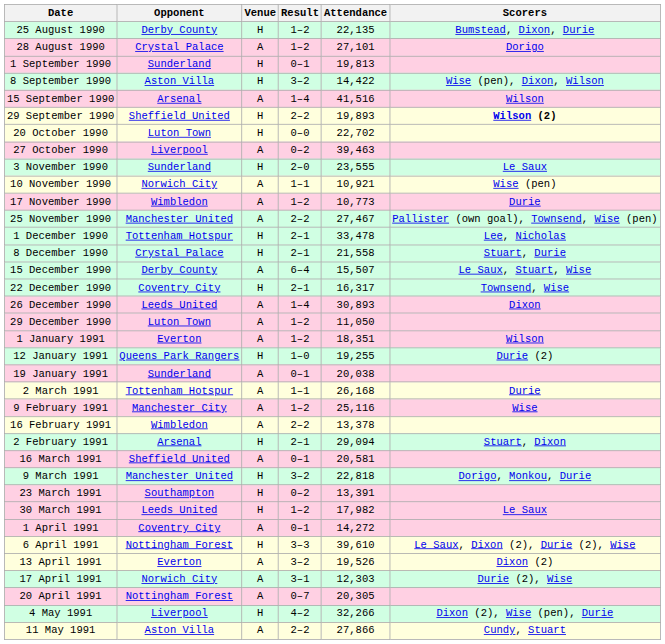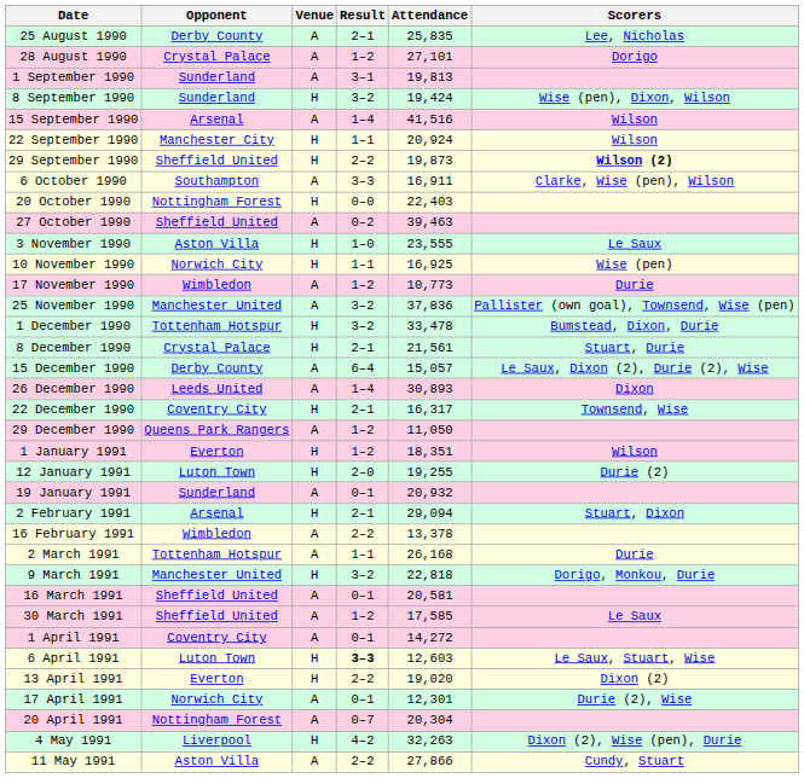25 August 1990 | Venue: H -> A
25 August 1990 | Result: 1–2 -> 2–1
25 August 1990 | Attendance: 22,135 -> 25,835
25 August 1990 | Scorers: Bumstead, Dixon, Durie -> Lee, Nicholas
1 September 1990 | Venue: H -> A
1 September 1990 | Result: 0–1 -> 3–1
8 September 1990 | Opponent: Aston Villa -> Sunderland
8 September 1990 | Attendance: 14,422 -> 19,424
+ row: 22 September 1990 | Manchester City | H | 1–1 | 20,924 | Wilson
29 September 1990 | Attendance: 19,893 -> 19,873
+ row: 6 October 1990 | Southampton | A | 3–3 | 16,911 | Clarke, Wise (pen), Wilson
20 October 1990 | Opponent: Luton Town -> Nottingham Forest
20 October 1990 | Attendance: 22,702 -> 22,403
27 October 1990 | Opponent: Liverpool -> Sheffield United
3 November 1990 | Opponent: Sunderland -> Aston Villa
3 November 1990 | Result: 2–0 -> 1–0
10 November 1990 | Venue: A -> H
10 November 1990 | Attendance: 10,921 -> 16,925
25 November 1990 | Result: 2–2 -> 3–2
25 November 1990 | Attendance: 27,467 -> 37,836
1 December 1990 | Result: 2–1 -> 3–2
1 December 1990 | Scorers: Lee, Nicholas -> Bumstead, Dixon, Durie
8 December 1990 | Attendance: 21,558 -> 21,561
15 December 1990 | Attendance: 15,507 -> 15,057
15 December 1990 | Scorers: Le Saux, Stuart, Wise -> Le Saux, Dixon (2), Durie (2), Wise
rows swapped: 22 December 1990 <-> 26 December 1990
29 December 1990 | Opponent: Luton Town -> Queens Park Rangers
1 January 1991 | Venue: A -> H
12 January 1991 | Opponent: Queens Park Rangers -> Luton Town
12 January 1991 | Result: 1–0 -> 2–0
19 January 1991 | Attendance: 20,038 -> 20,932
rows swapped: 2 February 1991 <-> 2 March 1991
- row: 9 February 1991 | Manchester City | A | 1–2 | 25,116 | Wise
rows swapped: 9 March 1991 <-> 16 March 1991
- row: 23 March 1991 | Southampton | H | 0–2 | 13,391
30 March 1991 | Opponent: Leeds United -> Sheffield United
30 March 1991 | Venue: H -> A
30 March 1991 | Attendance: 17,982 -> 17,585
6 April 1991 | Opponent: Nottingham Forest -> Luton Town
6 April 1991 | Result: normal -> bold
6 April 1991 | Attendance: 39,610 -> 12,603
6 April 1991 | Scorers: Le Saux, Dixon (2), Durie (2), Wise -> Le Saux, Stuart, Wise
13 April 1991 | Venue: A -> H
13 April 1991 | Result: 3–2 -> 2–2
13 April 1991 | Attendance: 19,526 -> 19,020
17 April 1991 | Result: 3–1 -> 0–1
17 April 1991 | Attendance: 12,303 -> 12,301
20 April 1991 | Attendance: 20,305 -> 20,304
4 May 1991 | Attendance: 32,266 -> 32,263
